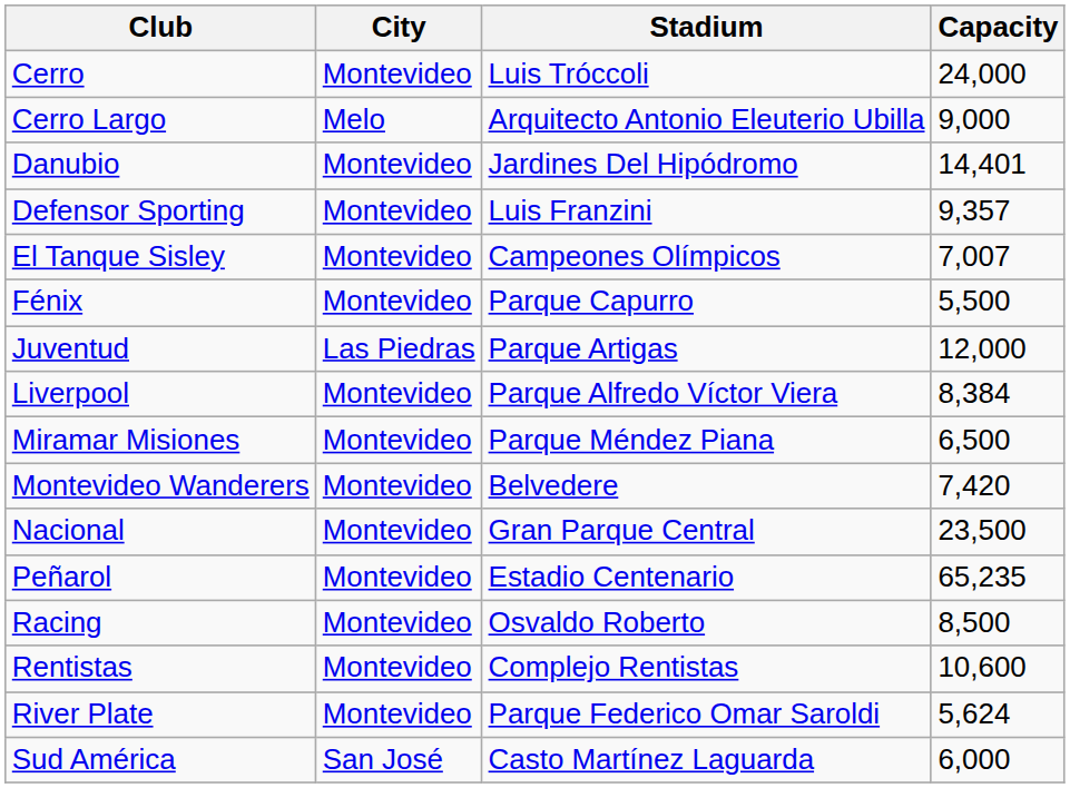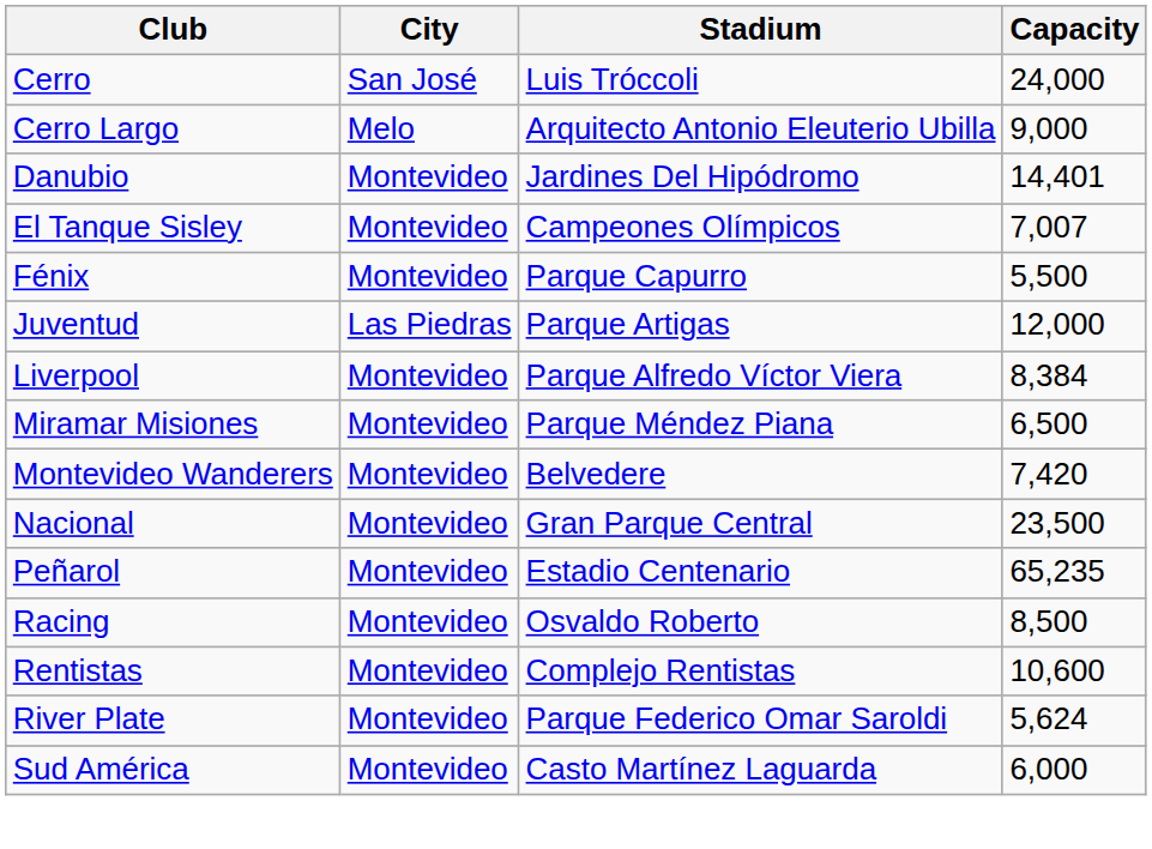Cerro | City: Montevideo -> San José
- row: Defensor Sporting | Montevideo | Luis Franzini | 9,357
Sud América | City: San José -> Montevideo
